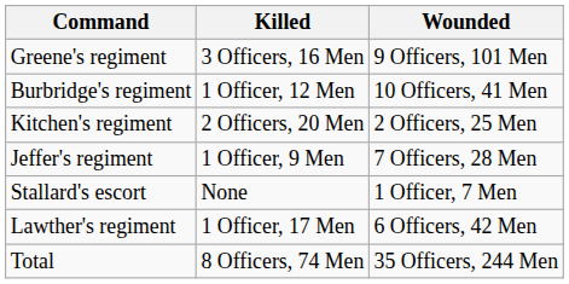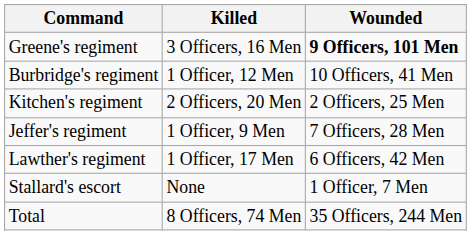Greene's regiment | Wounded: normal -> bold
rows swapped: Lawther's regiment <-> Stallard's escort
